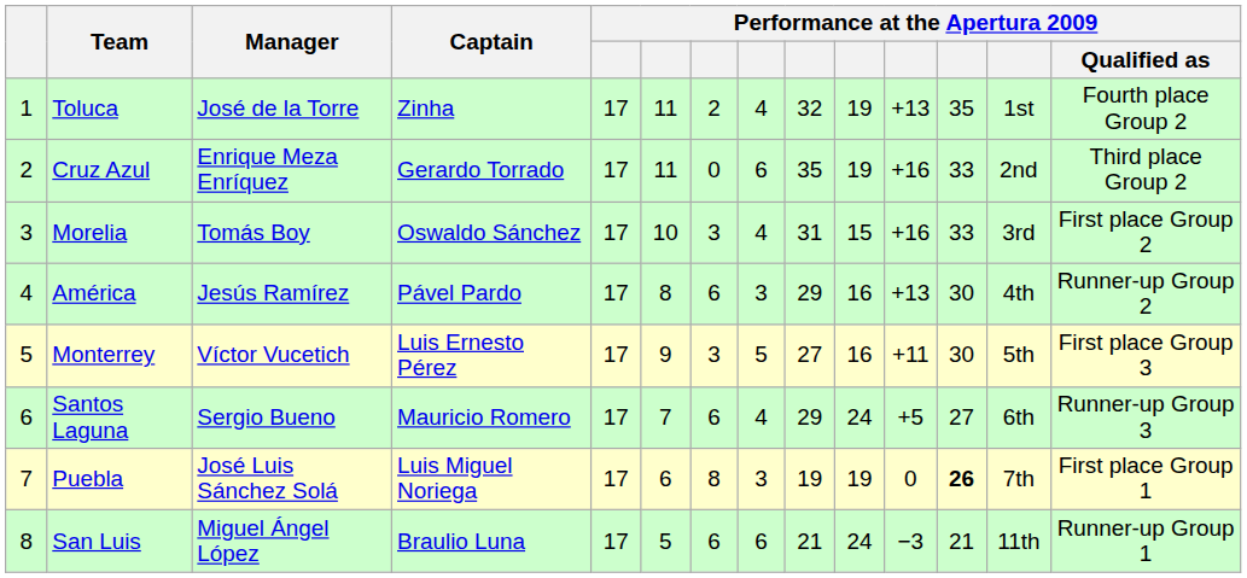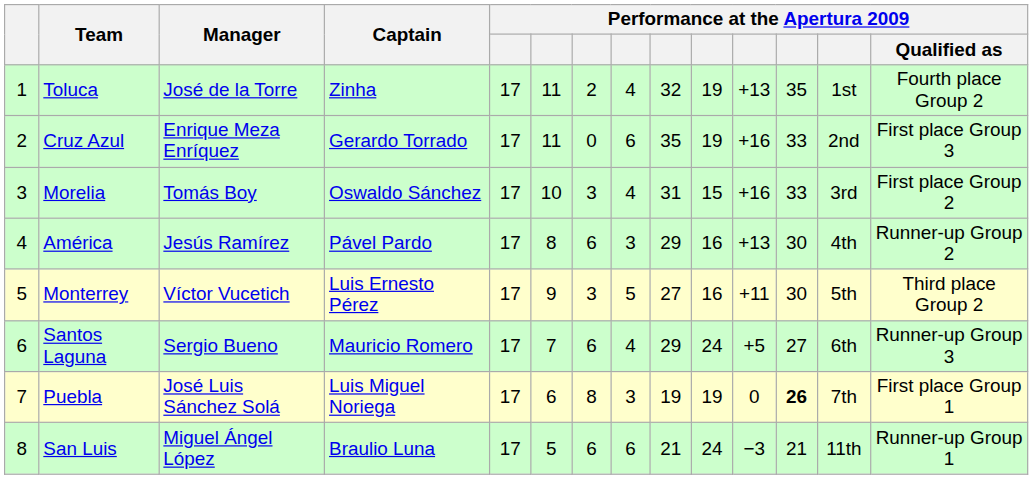Cruz Azul | Performance at the Apertura 2009 / Qualified as: Third place Group 2 -> First place Group 3
Monterrey | Performance at the Apertura 2009 / Qualified as: First place Group 3 -> Third place Group 2
